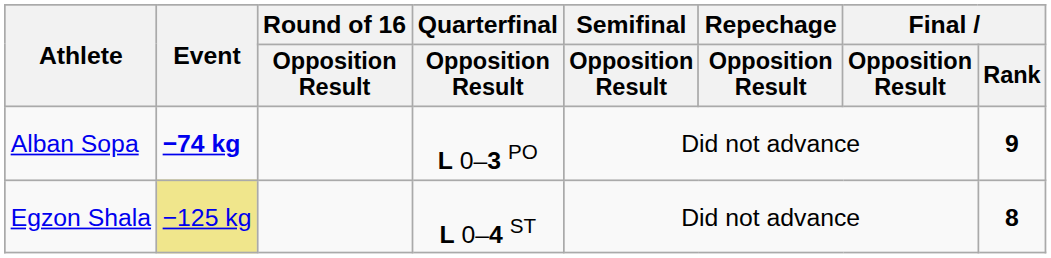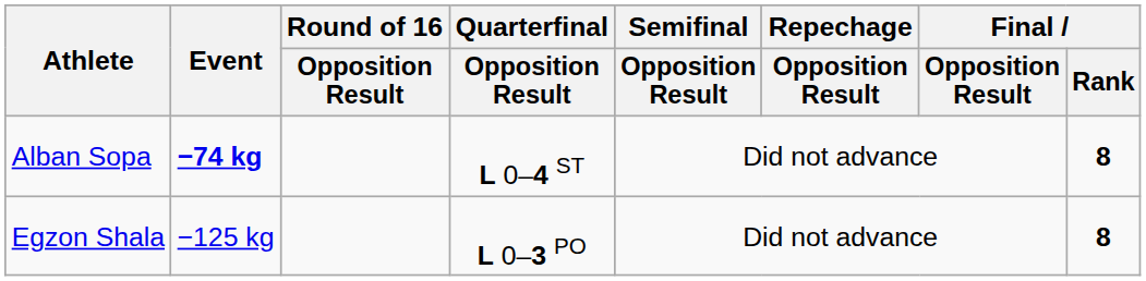Alban Sopa | Quarterfinal / Opposition Result: L 0–3 PO -> L 0–4 ST
Alban Sopa | Final / Rank: 9 -> 8
Egzon Shala | Event: khaki background -> no background
Egzon Shala | Quarterfinal / Opposition Result: L 0–4 ST -> L 0–3 PO
